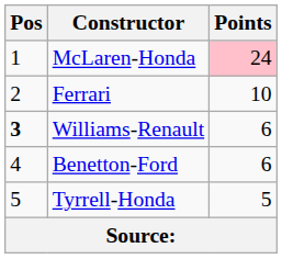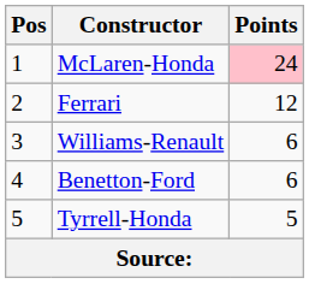Ferrari | Points: 10 -> 12
Williams-Renault | Pos: bold -> normal
